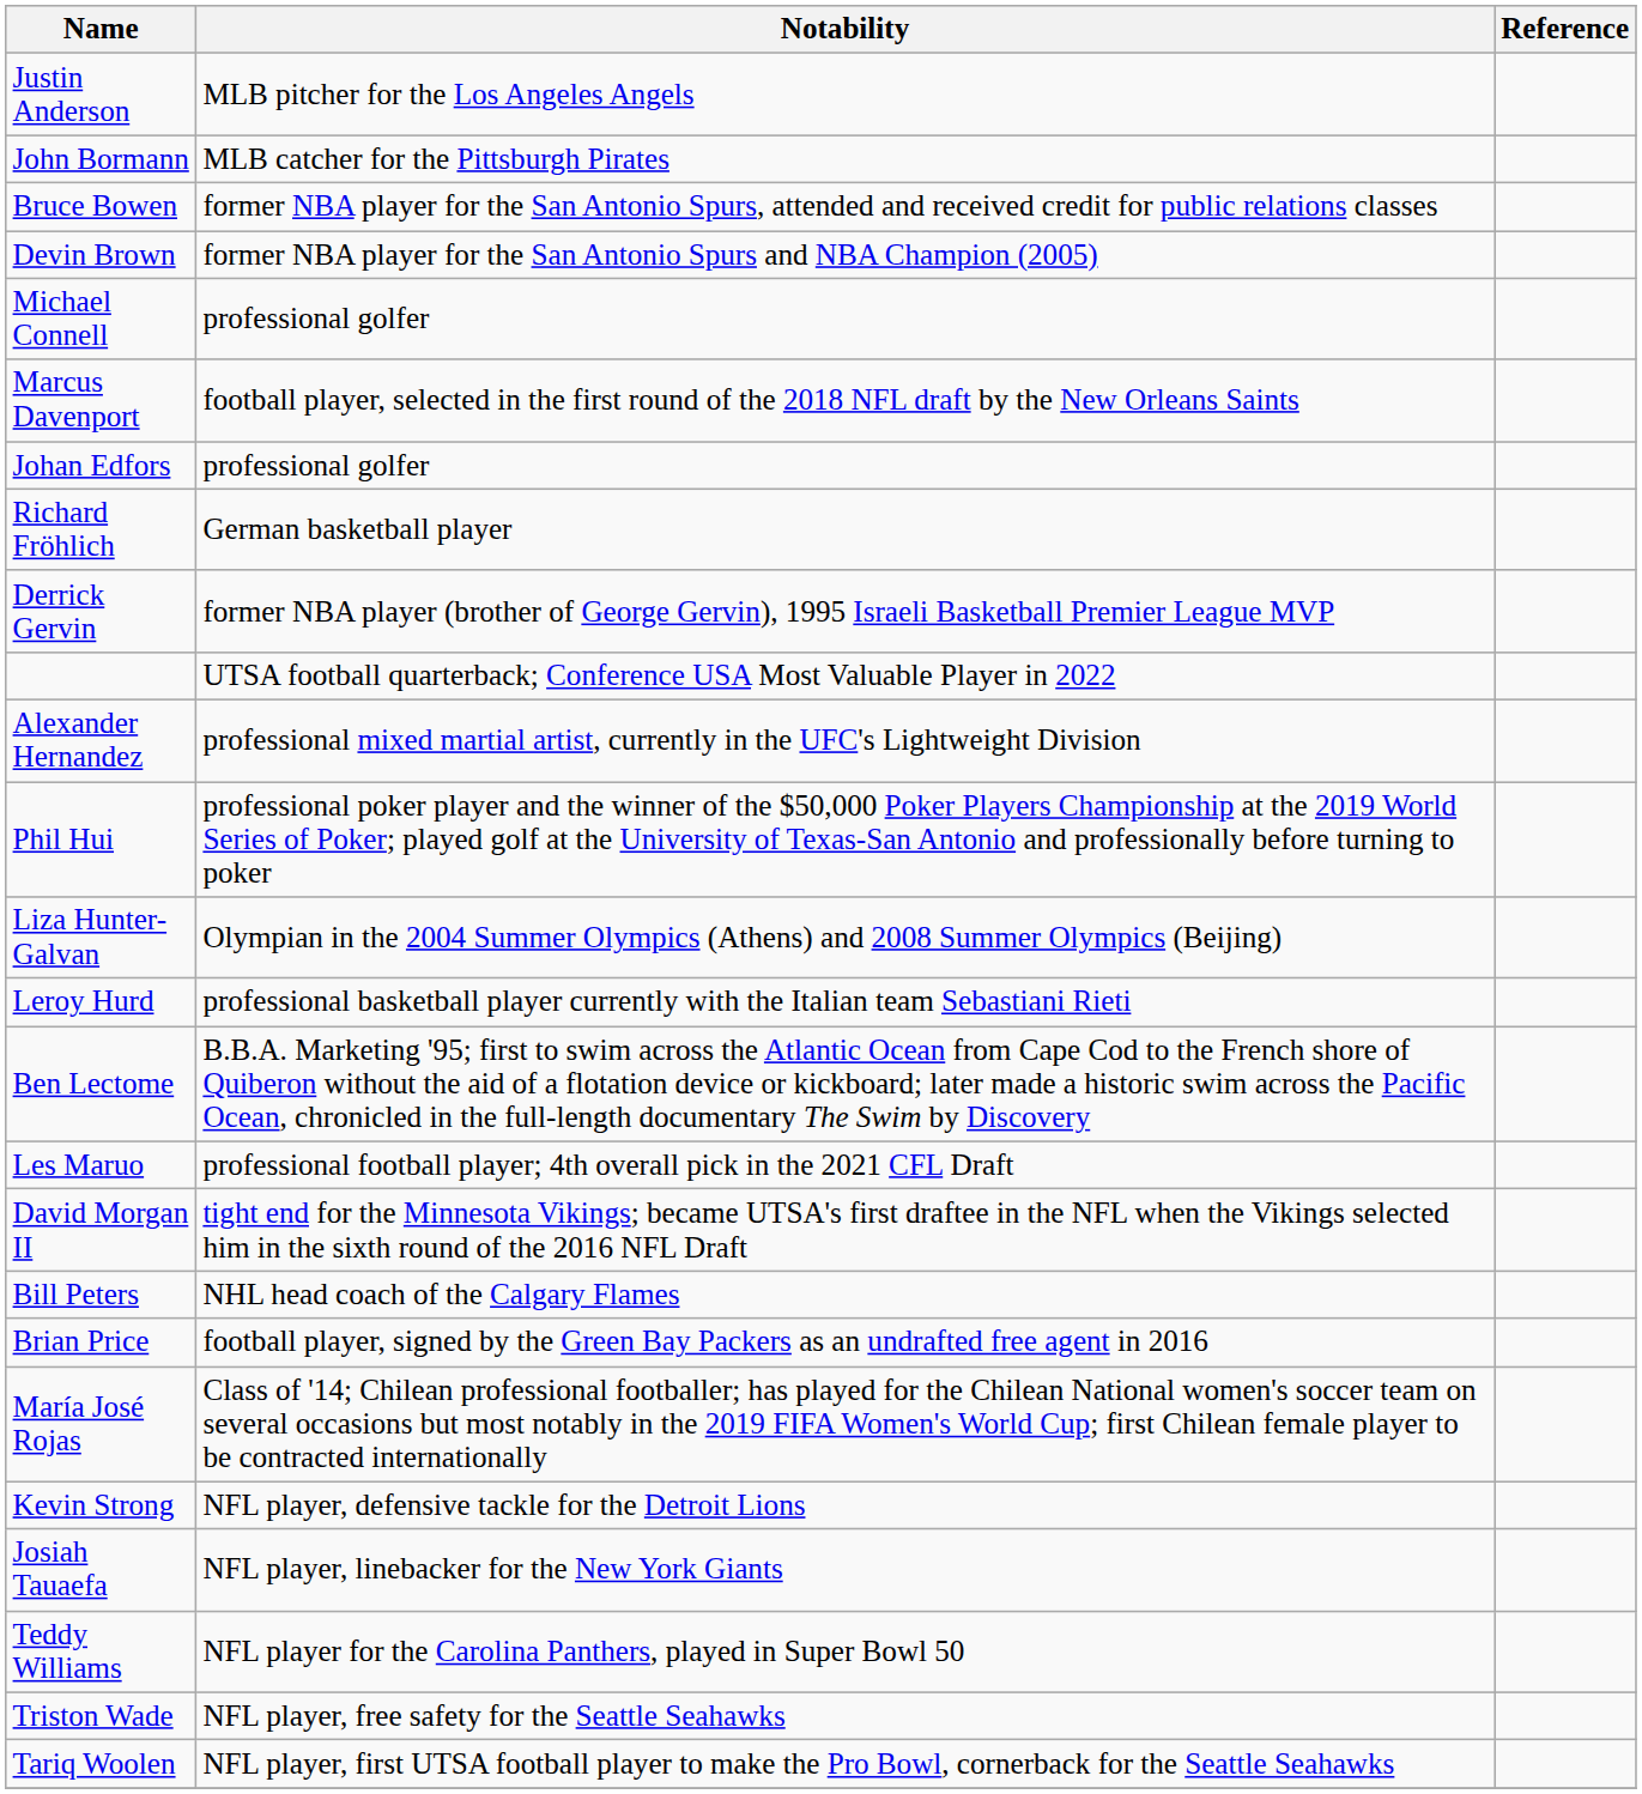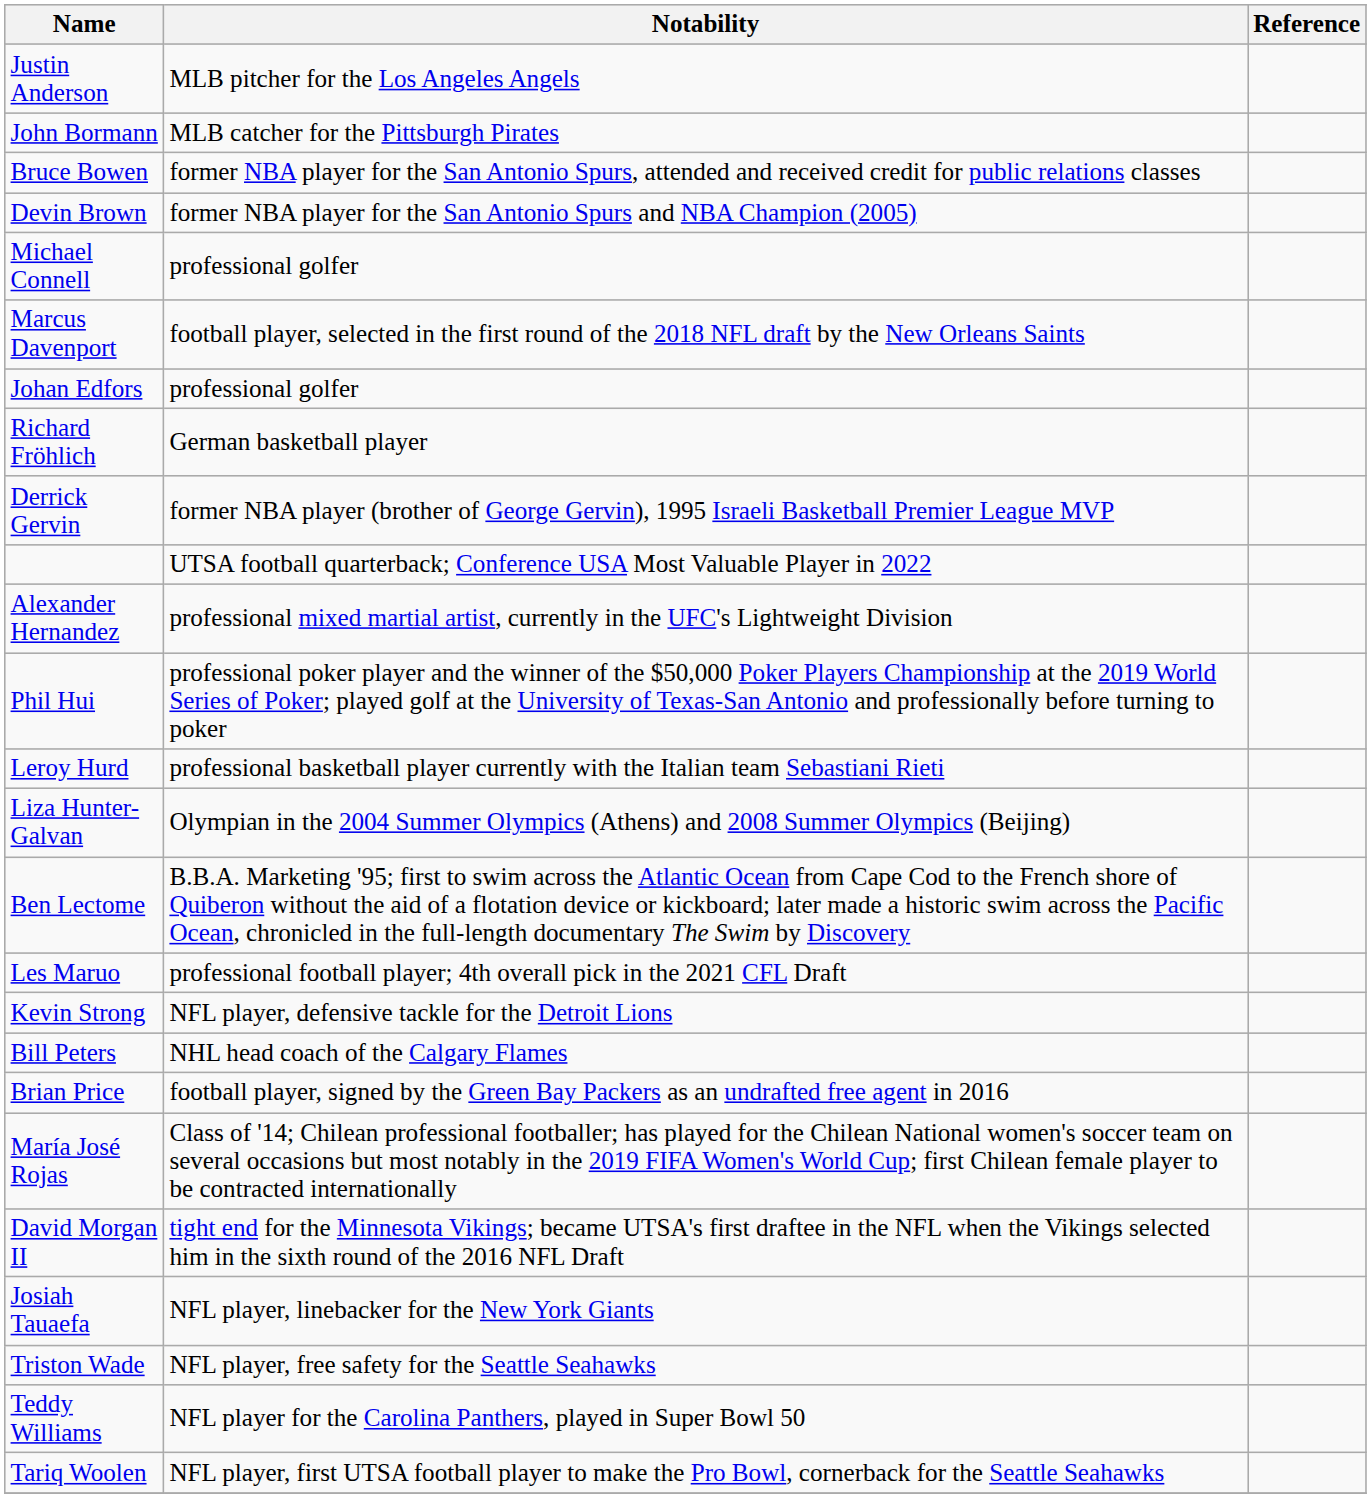rows swapped: Liza Hunter-Galvan <-> Leroy Hurd
rows swapped: David Morgan II <-> Kevin Strong
rows swapped: Triston Wade <-> Teddy Williams
